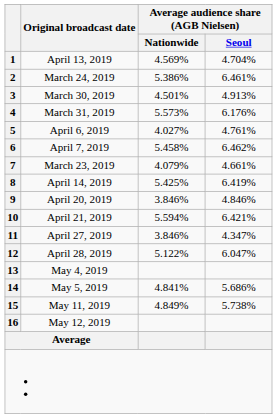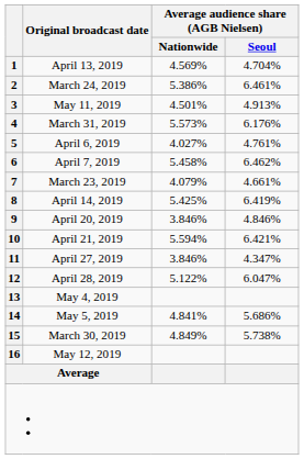3 | Original broadcast date: March 30, 2019 -> May 11, 2019
15 | Original broadcast date: May 11, 2019 -> March 30, 2019
